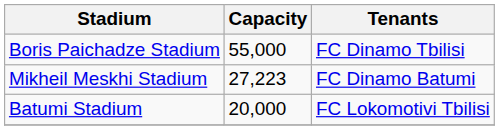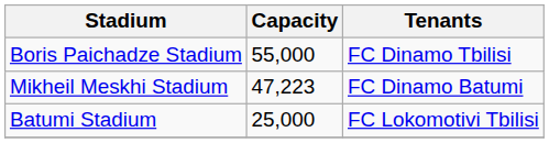Mikheil Meskhi Stadium | Capacity: 27,223 -> 47,223
Batumi Stadium | Capacity: 20,000 -> 25,000
